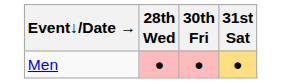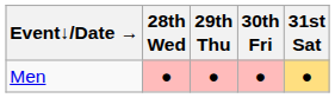+ column: 29th Thu | ●
